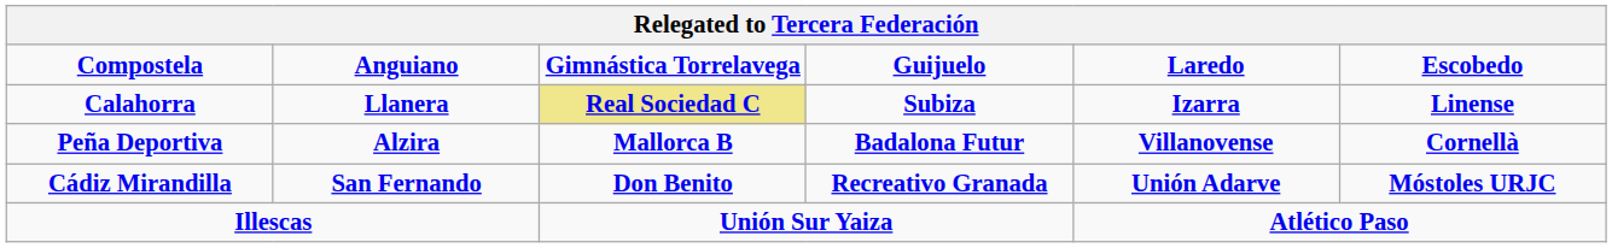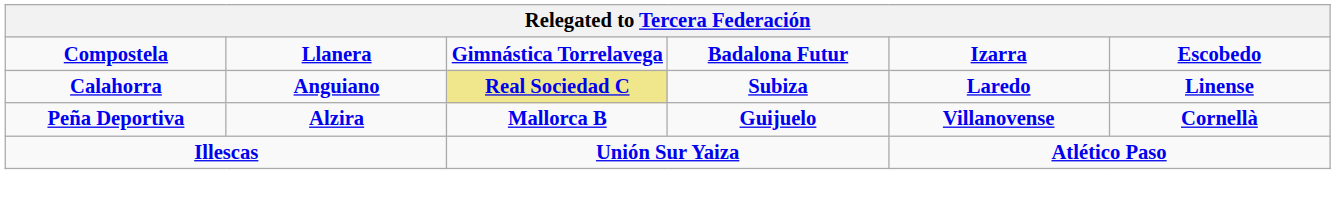Compostela | column 2: Anguiano -> Llanera
Compostela | column 4: Guijuelo -> Badalona Futur
Compostela | column 5: Laredo -> Izarra
Calahorra | column 2: Llanera -> Anguiano
Calahorra | column 5: Izarra -> Laredo
Peña Deportiva | column 4: Badalona Futur -> Guijuelo
- row: Cádiz Mirandilla | San Fernando | Don Benito | Recreativo Granada | Unión Adarve | Móstoles URJC
